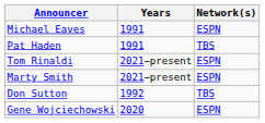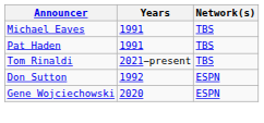Michael Eaves | Network(s): ESPN -> TBS
Tom Rinaldi | Network(s): ESPN -> TBS
- row: Marty Smith | 2021−present | ESPN
Don Sutton | Network(s): TBS -> ESPN
